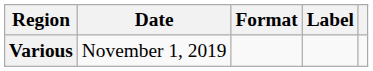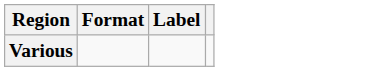- column: Date | November 1, 2019
